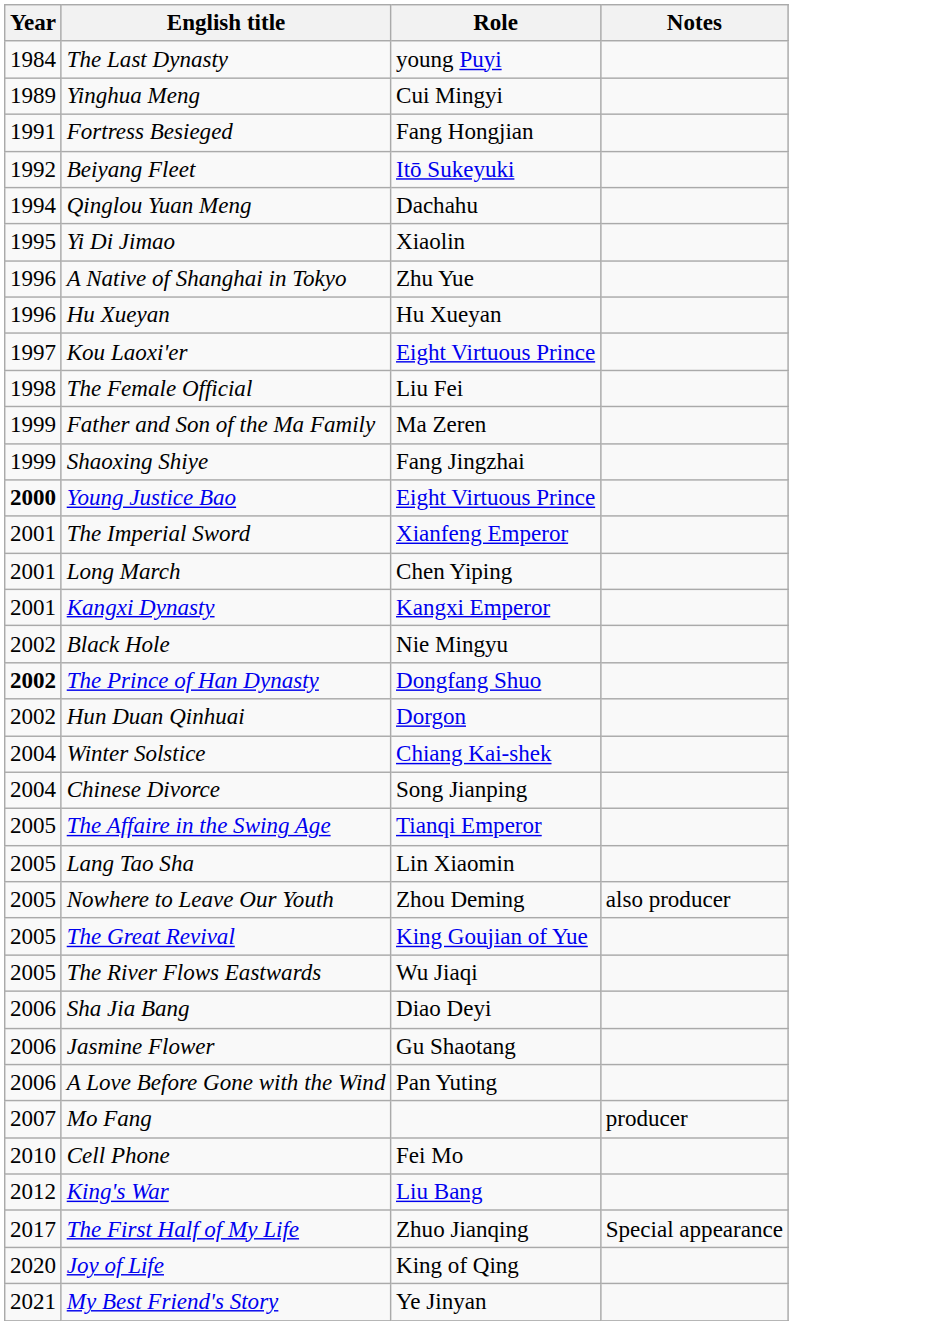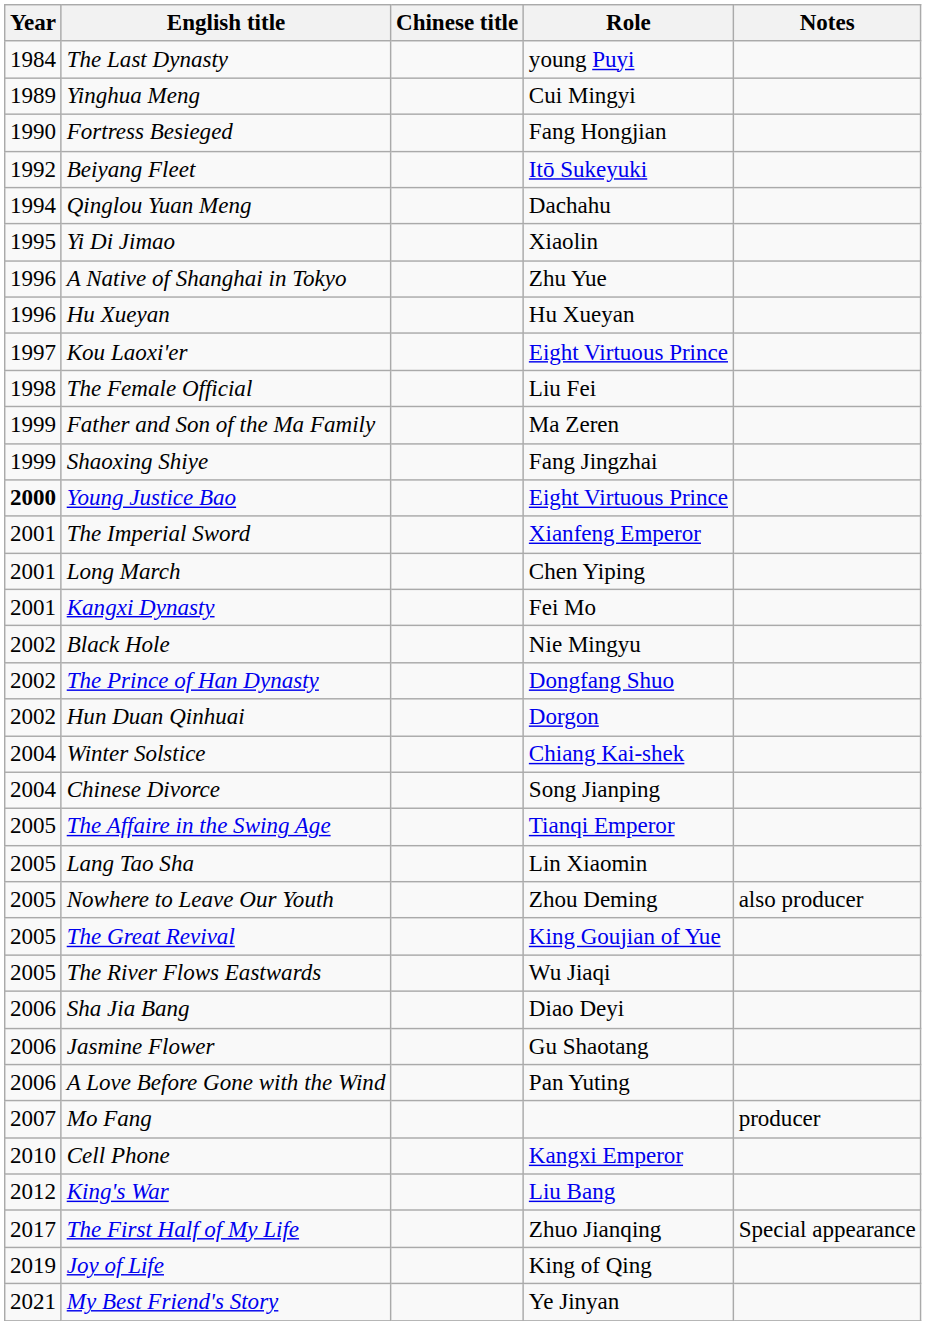+ column: Chinese title
Fortress Besieged | Year: 1991 -> 1990
Kangxi Dynasty | Role: Kangxi Emperor -> Fei Mo
The Prince of Han Dynasty | Year: bold -> normal
Cell Phone | Role: Fei Mo -> Kangxi Emperor
Joy of Life | Year: 2020 -> 2019
